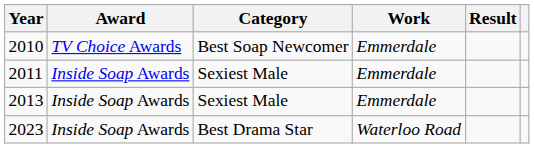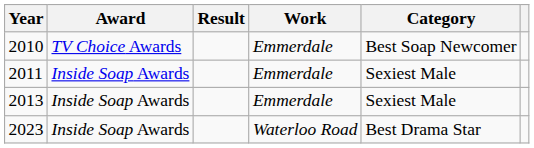columns swapped: Category <-> Result
